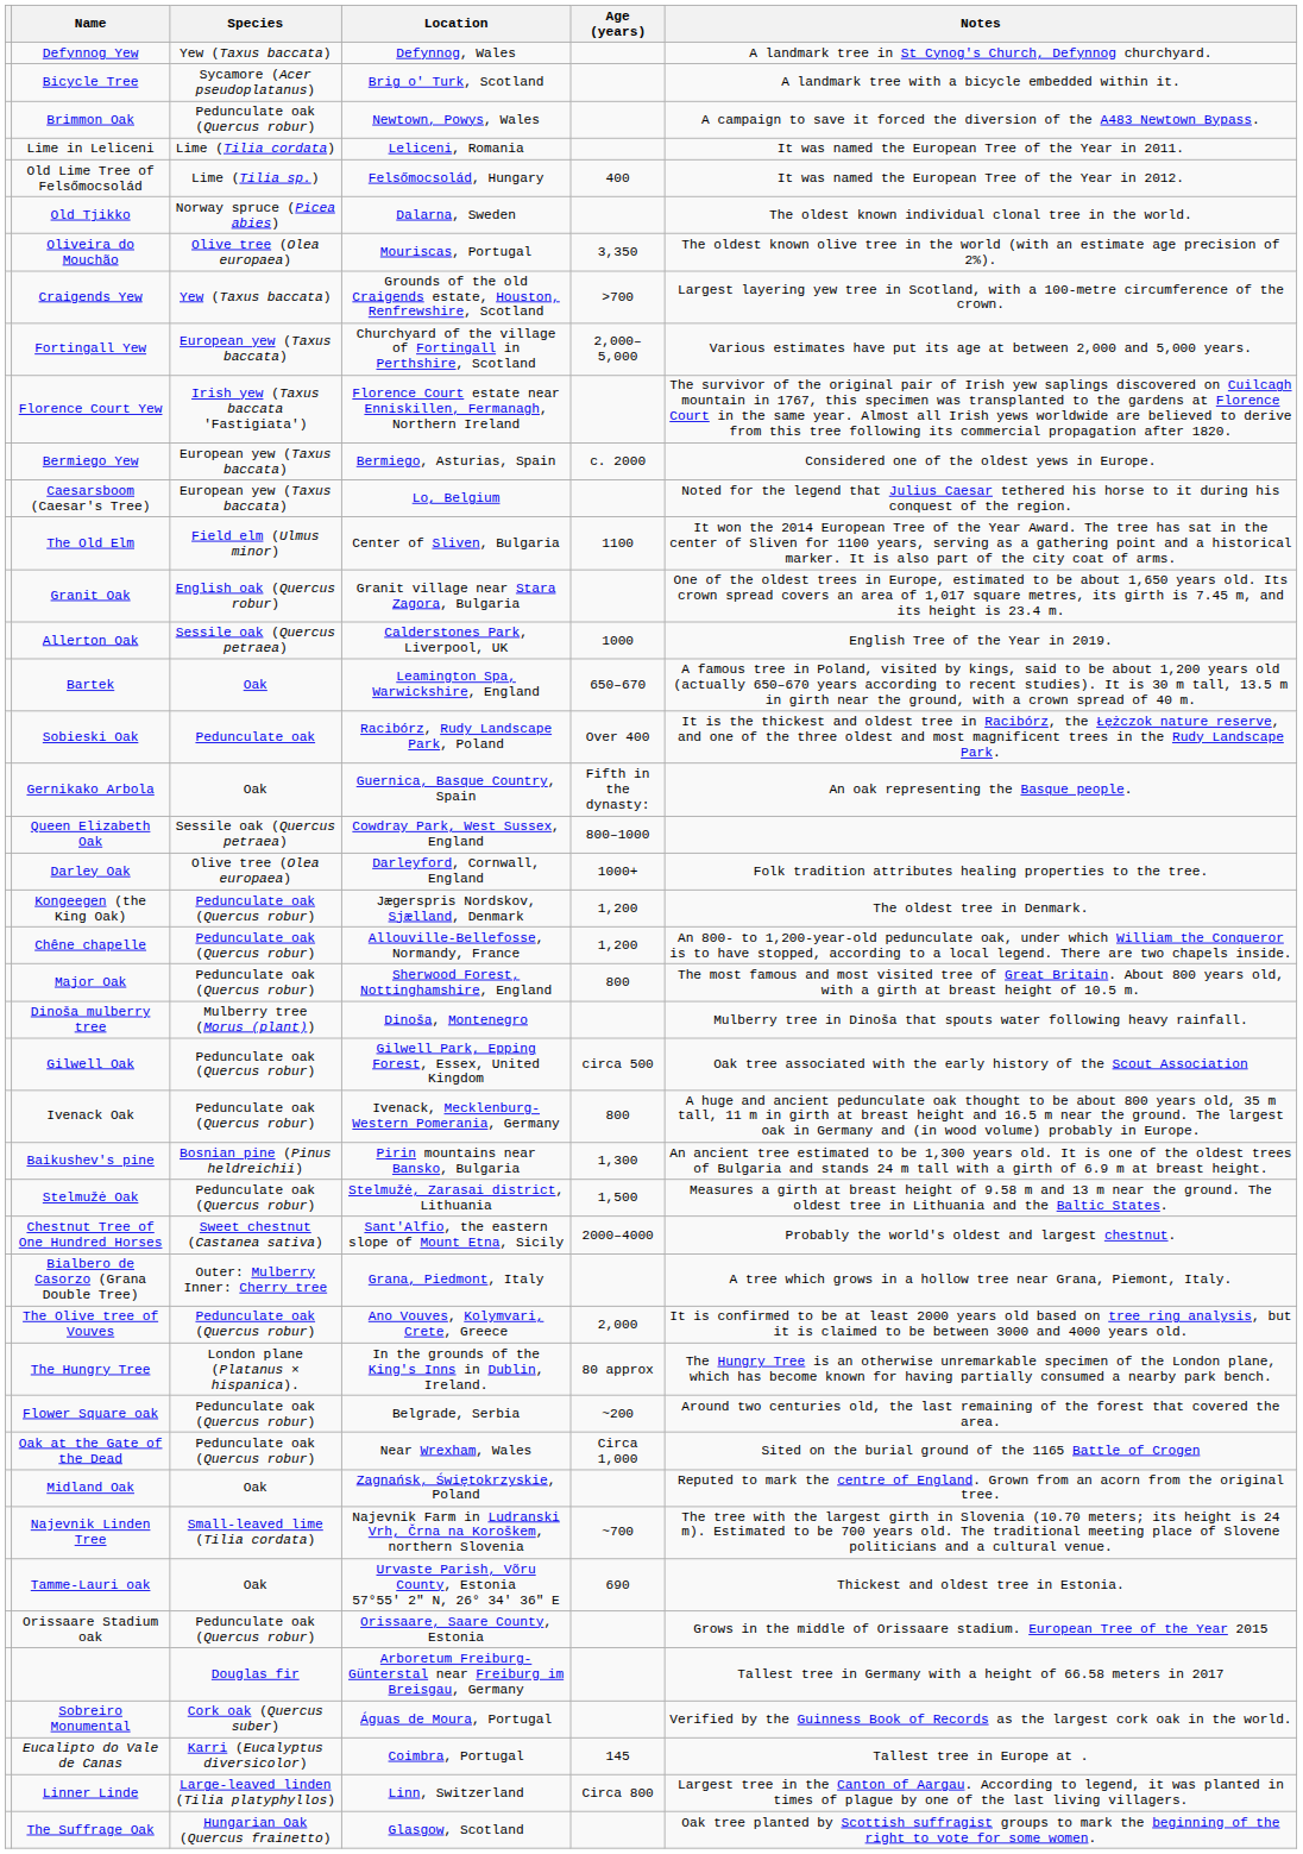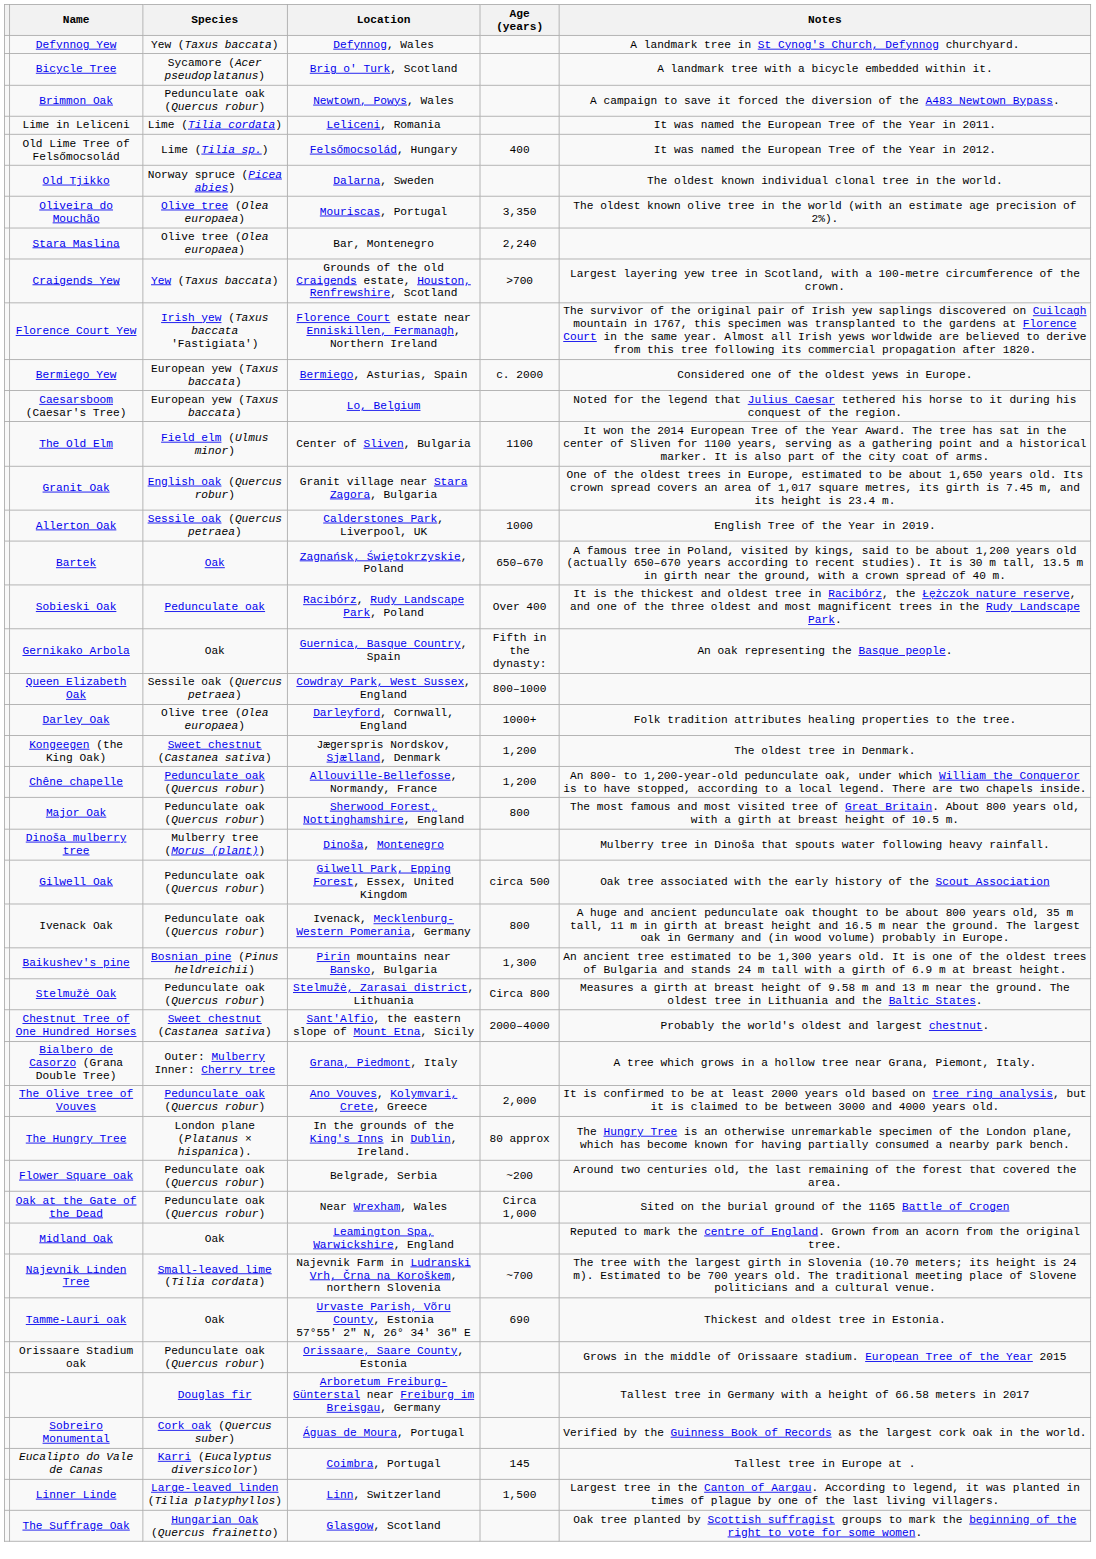+ row: Stara Maslina | Olive tree (Olea europaea) | Bar, Montenegro | 2,240
- row: Fortingall Yew | European yew (Taxus baccata) | Churchyard of the village of Fortingall in Perthshire, Scotland | 2,000–5,000 | Various estimates have put its age at between 2,000 and 5,000 years.
Bartek | Location: Leamington Spa, Warwickshire, England -> Zagnańsk, Świętokrzyskie, Poland
Kongeegen (the King Oak) | Species: Pedunculate oak (Quercus robur) -> Sweet chestnut (Castanea sativa)
Stelmužė Oak | Age (years): 1,500 -> Circa 800
Midland Oak | Location: Zagnańsk, Świętokrzyskie, Poland -> Leamington Spa, Warwickshire, England
Linner Linde | Age (years): Circa 800 -> 1,500
